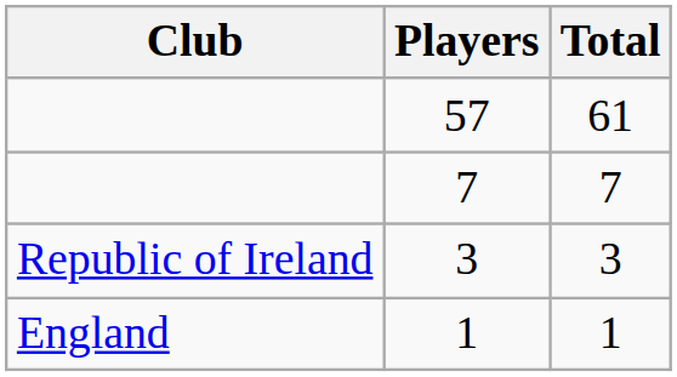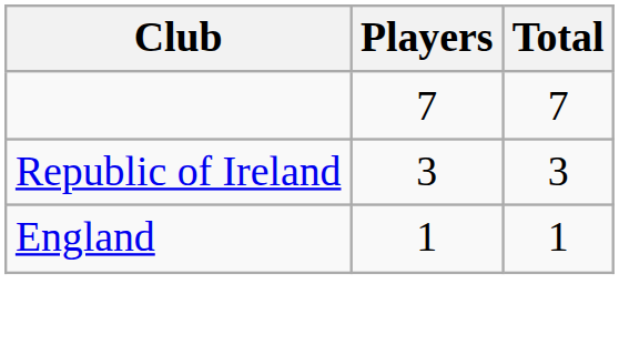- row: 57 | 61
